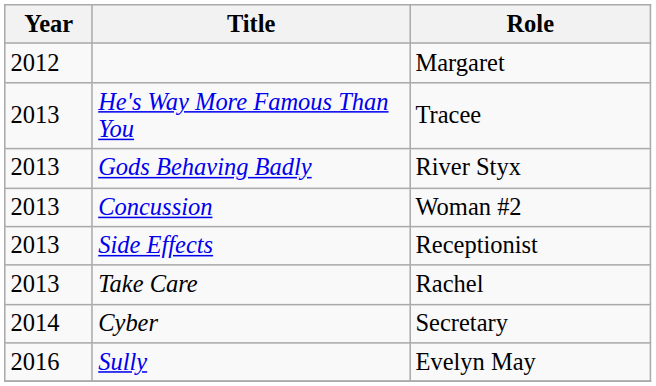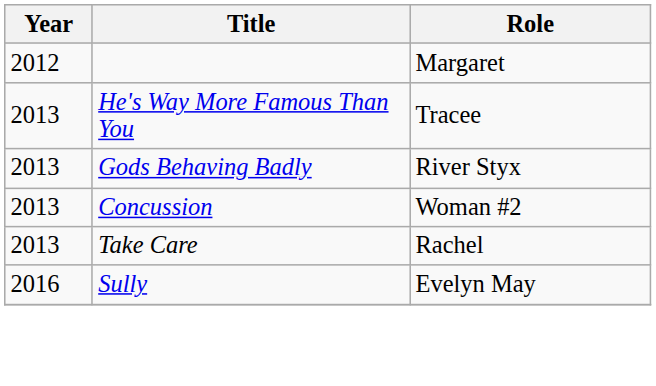- row: 2013 | Side Effects | Receptionist
- row: 2014 | Cyber | Secretary
